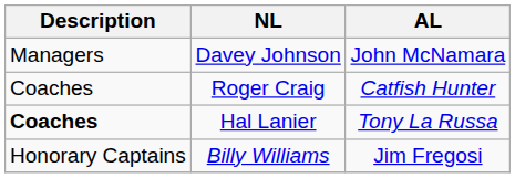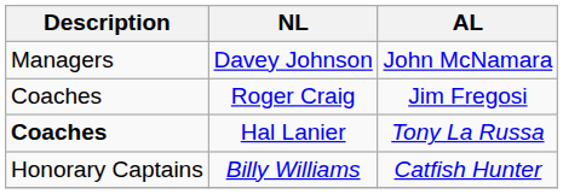Roger Craig | AL: Catfish Hunter -> Jim Fregosi
Billy Williams | AL: Jim Fregosi -> Catfish Hunter
